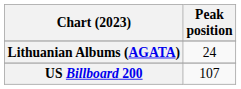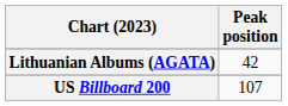Lithuanian Albums (AGATA) | Peak position: 24 -> 42
